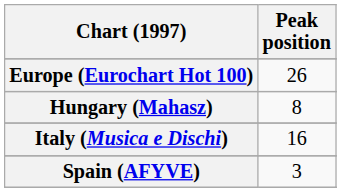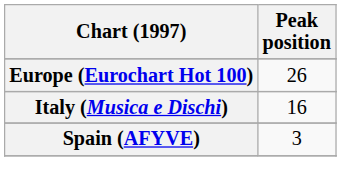- row: Hungary (Mahasz) | 8
